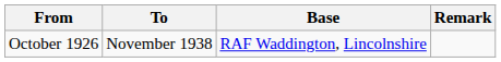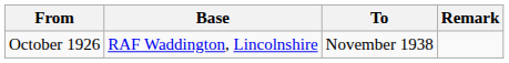columns swapped: To <-> Base
